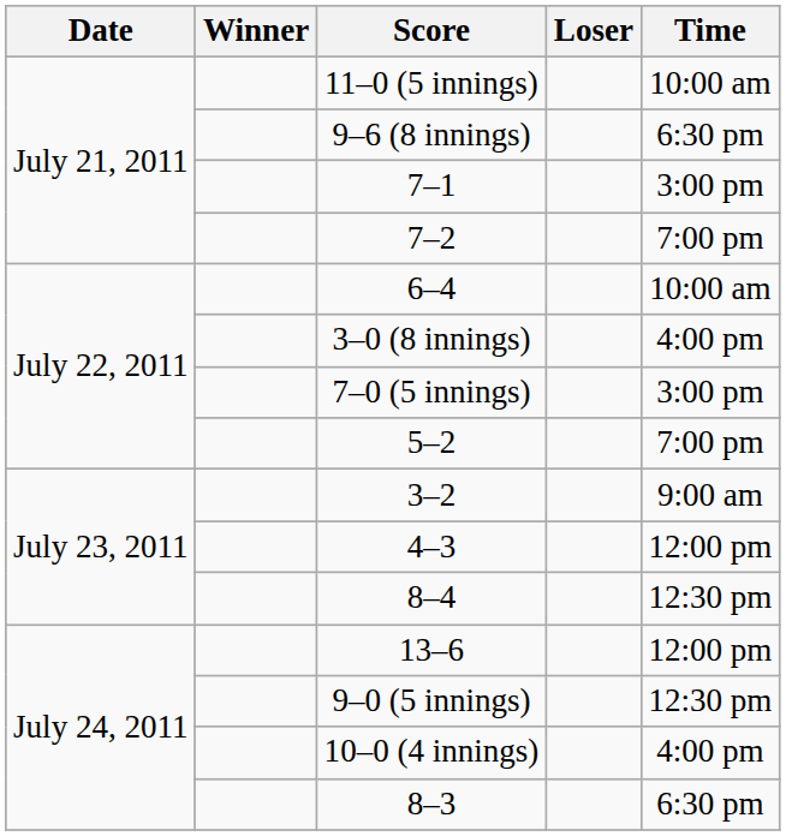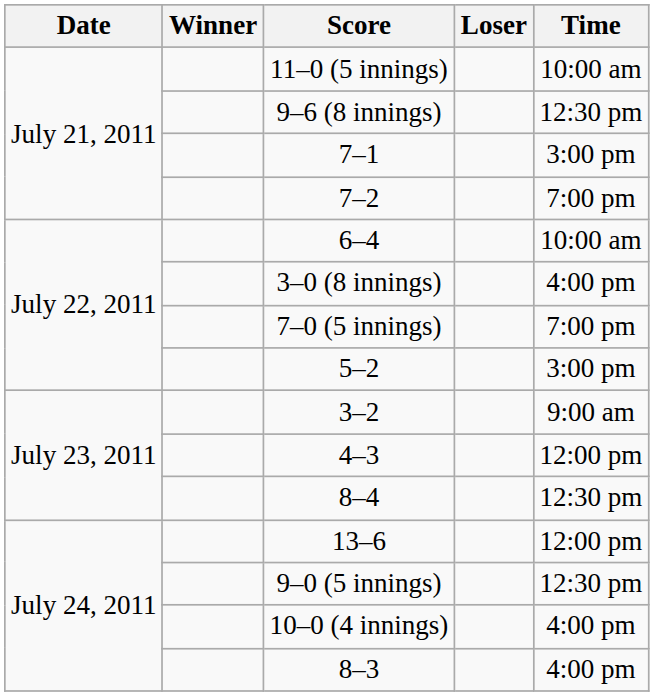9–6 (8 innings) | Time: 6:30 pm -> 12:30 pm
7–0 (5 innings) | Time: 3:00 pm -> 7:00 pm
5–2 | Time: 7:00 pm -> 3:00 pm
8–3 | Time: 6:30 pm -> 4:00 pm
